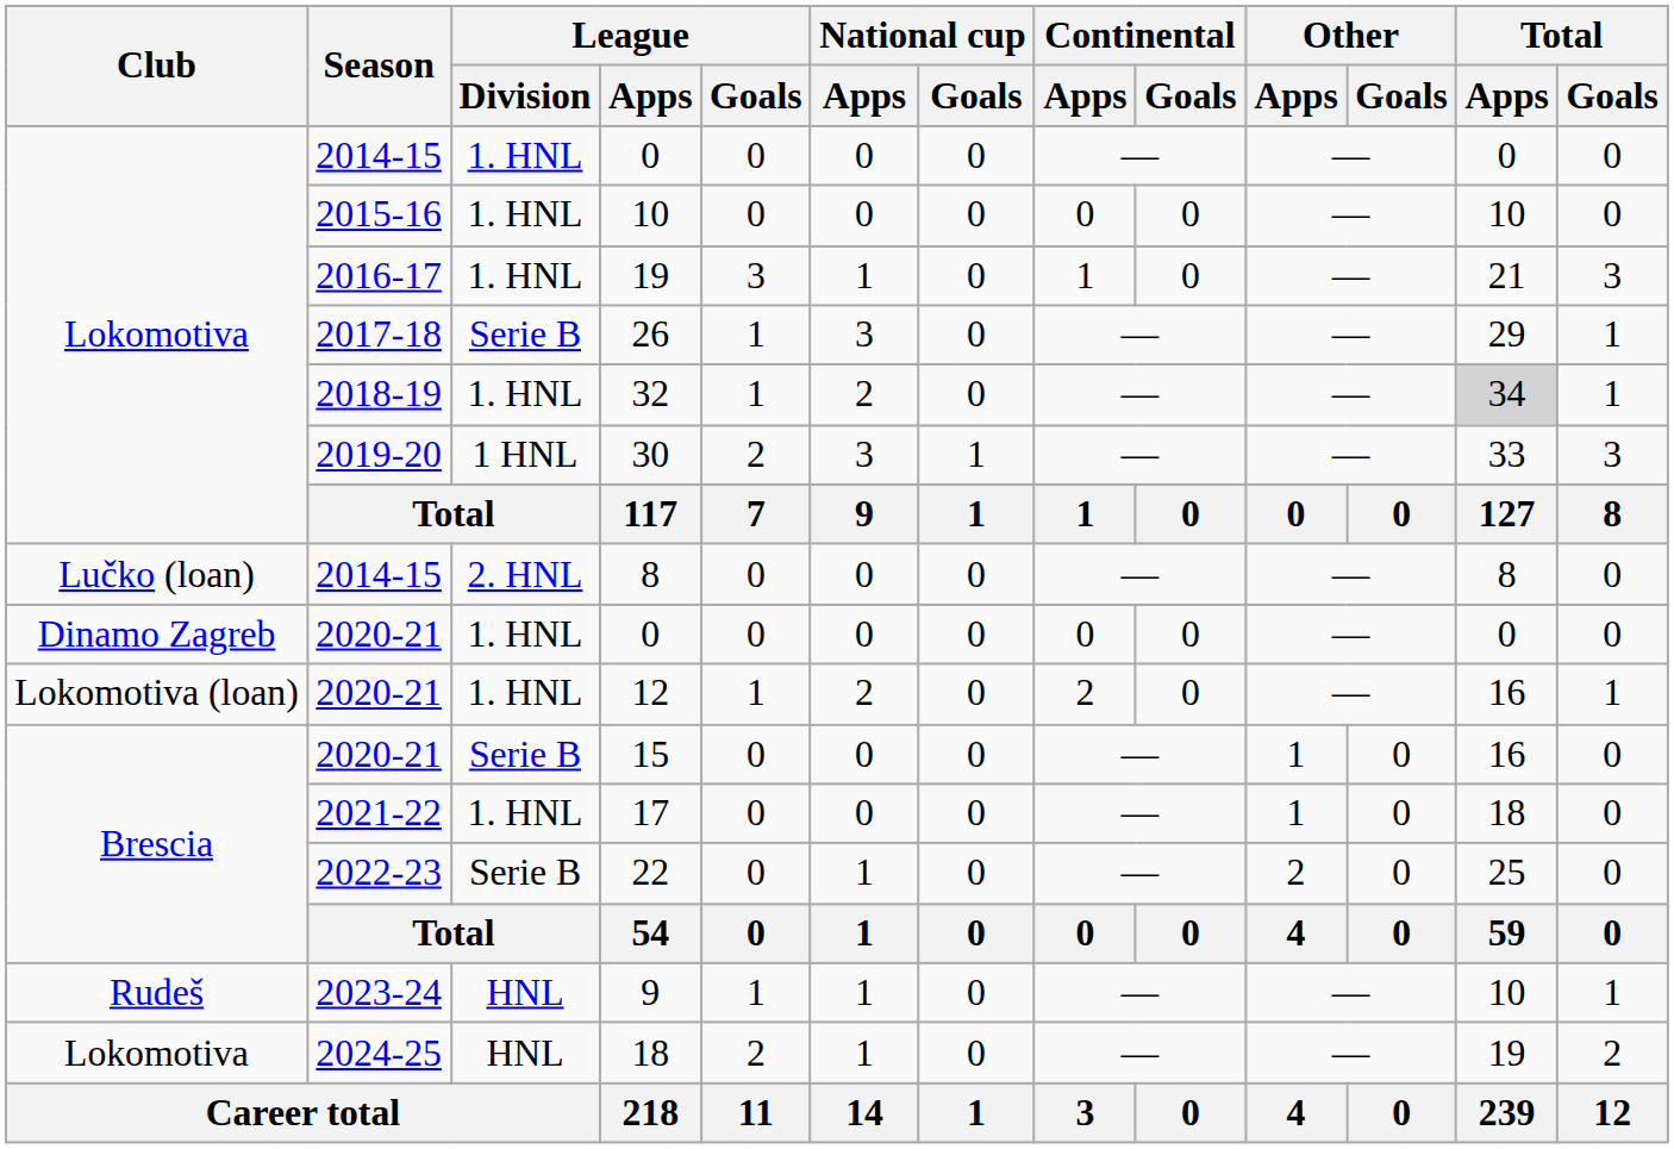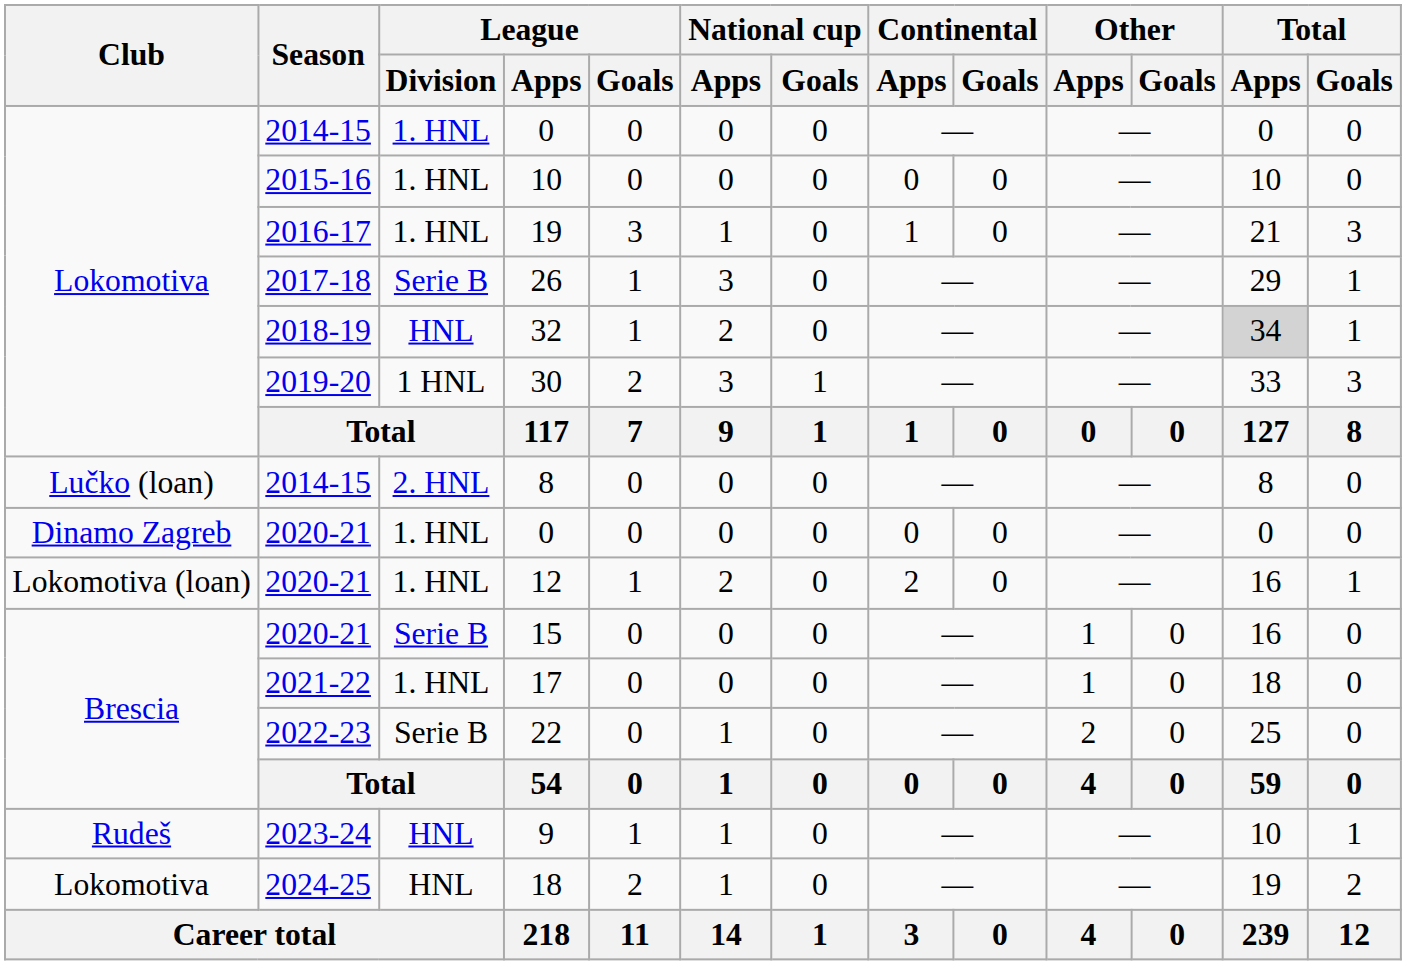32 | League / Division: 1. HNL -> HNL
